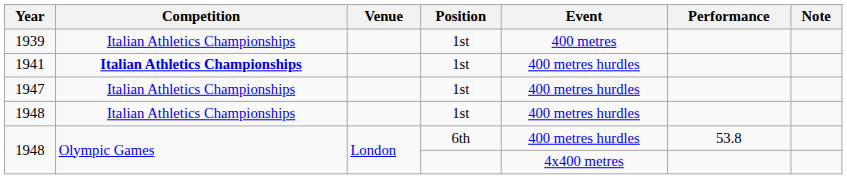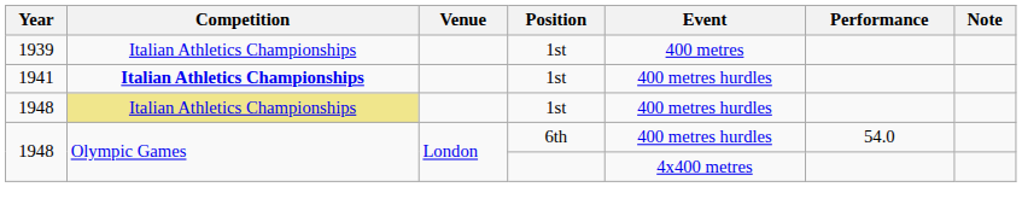- row: 1947 | Italian Athletics Championships | 1st | 400 metres hurdles
1948 / 1st | Competition: no background -> khaki background
1948 / 6th | Performance: 53.8 -> 54.0
